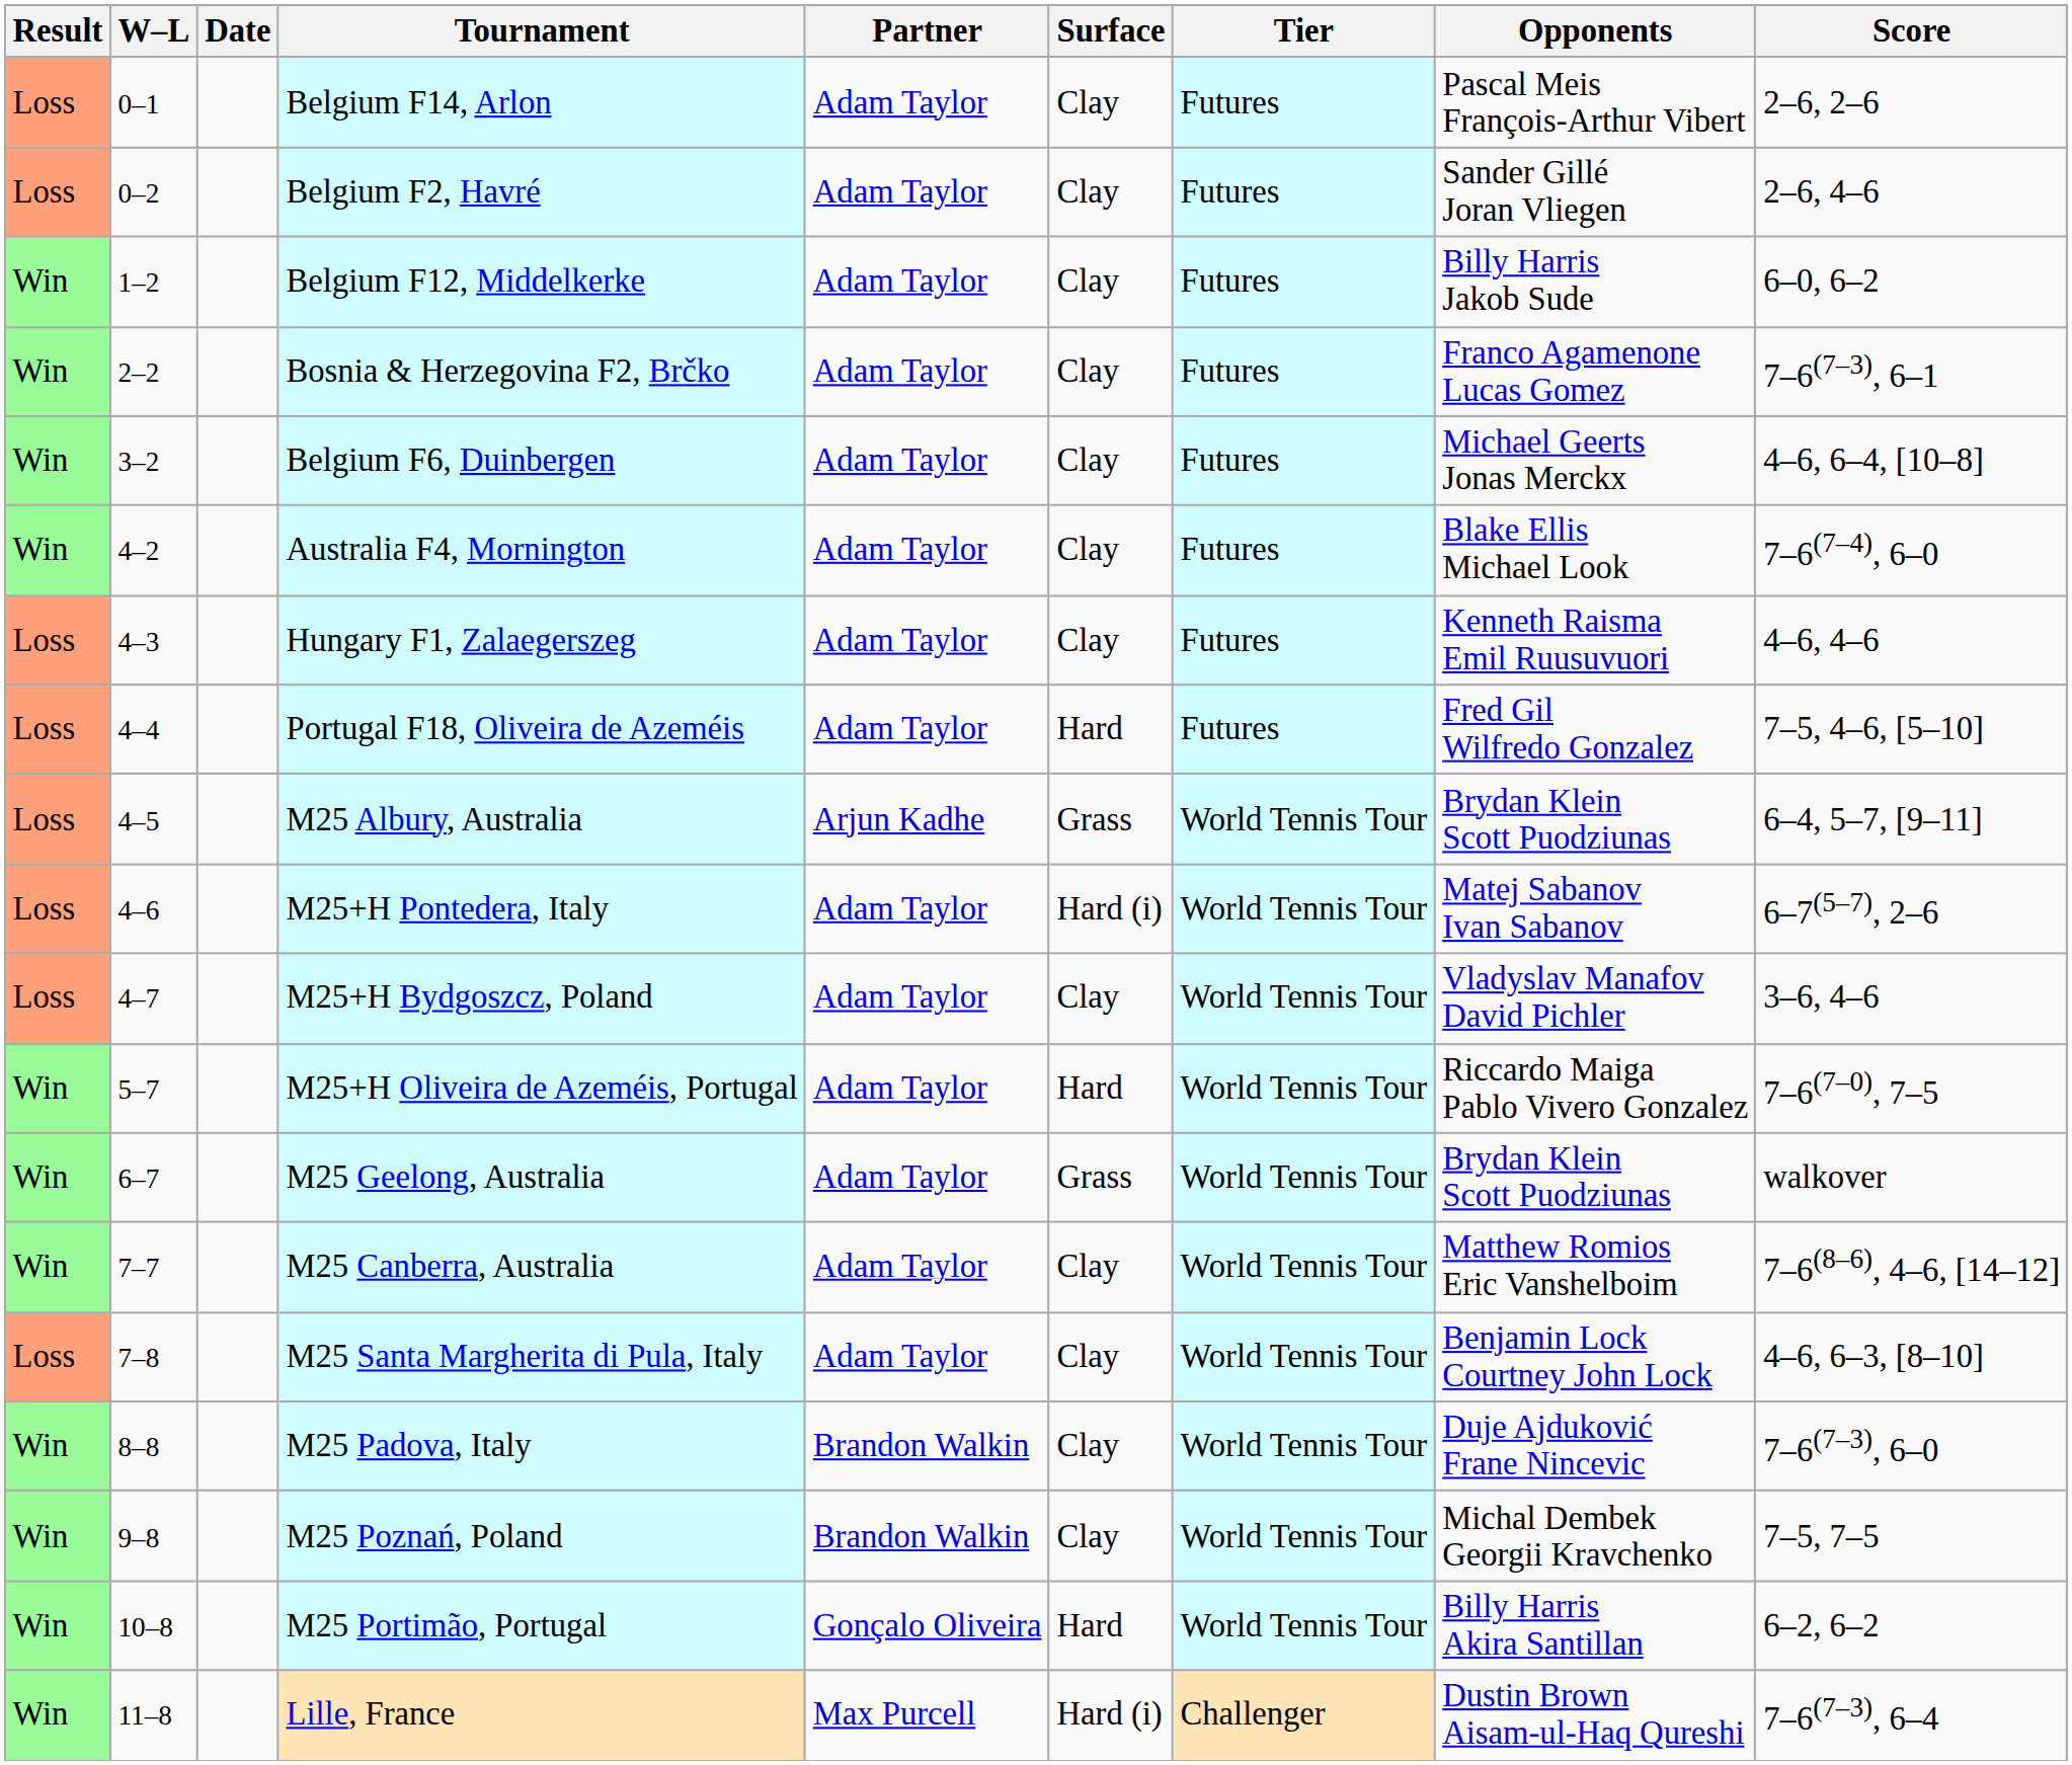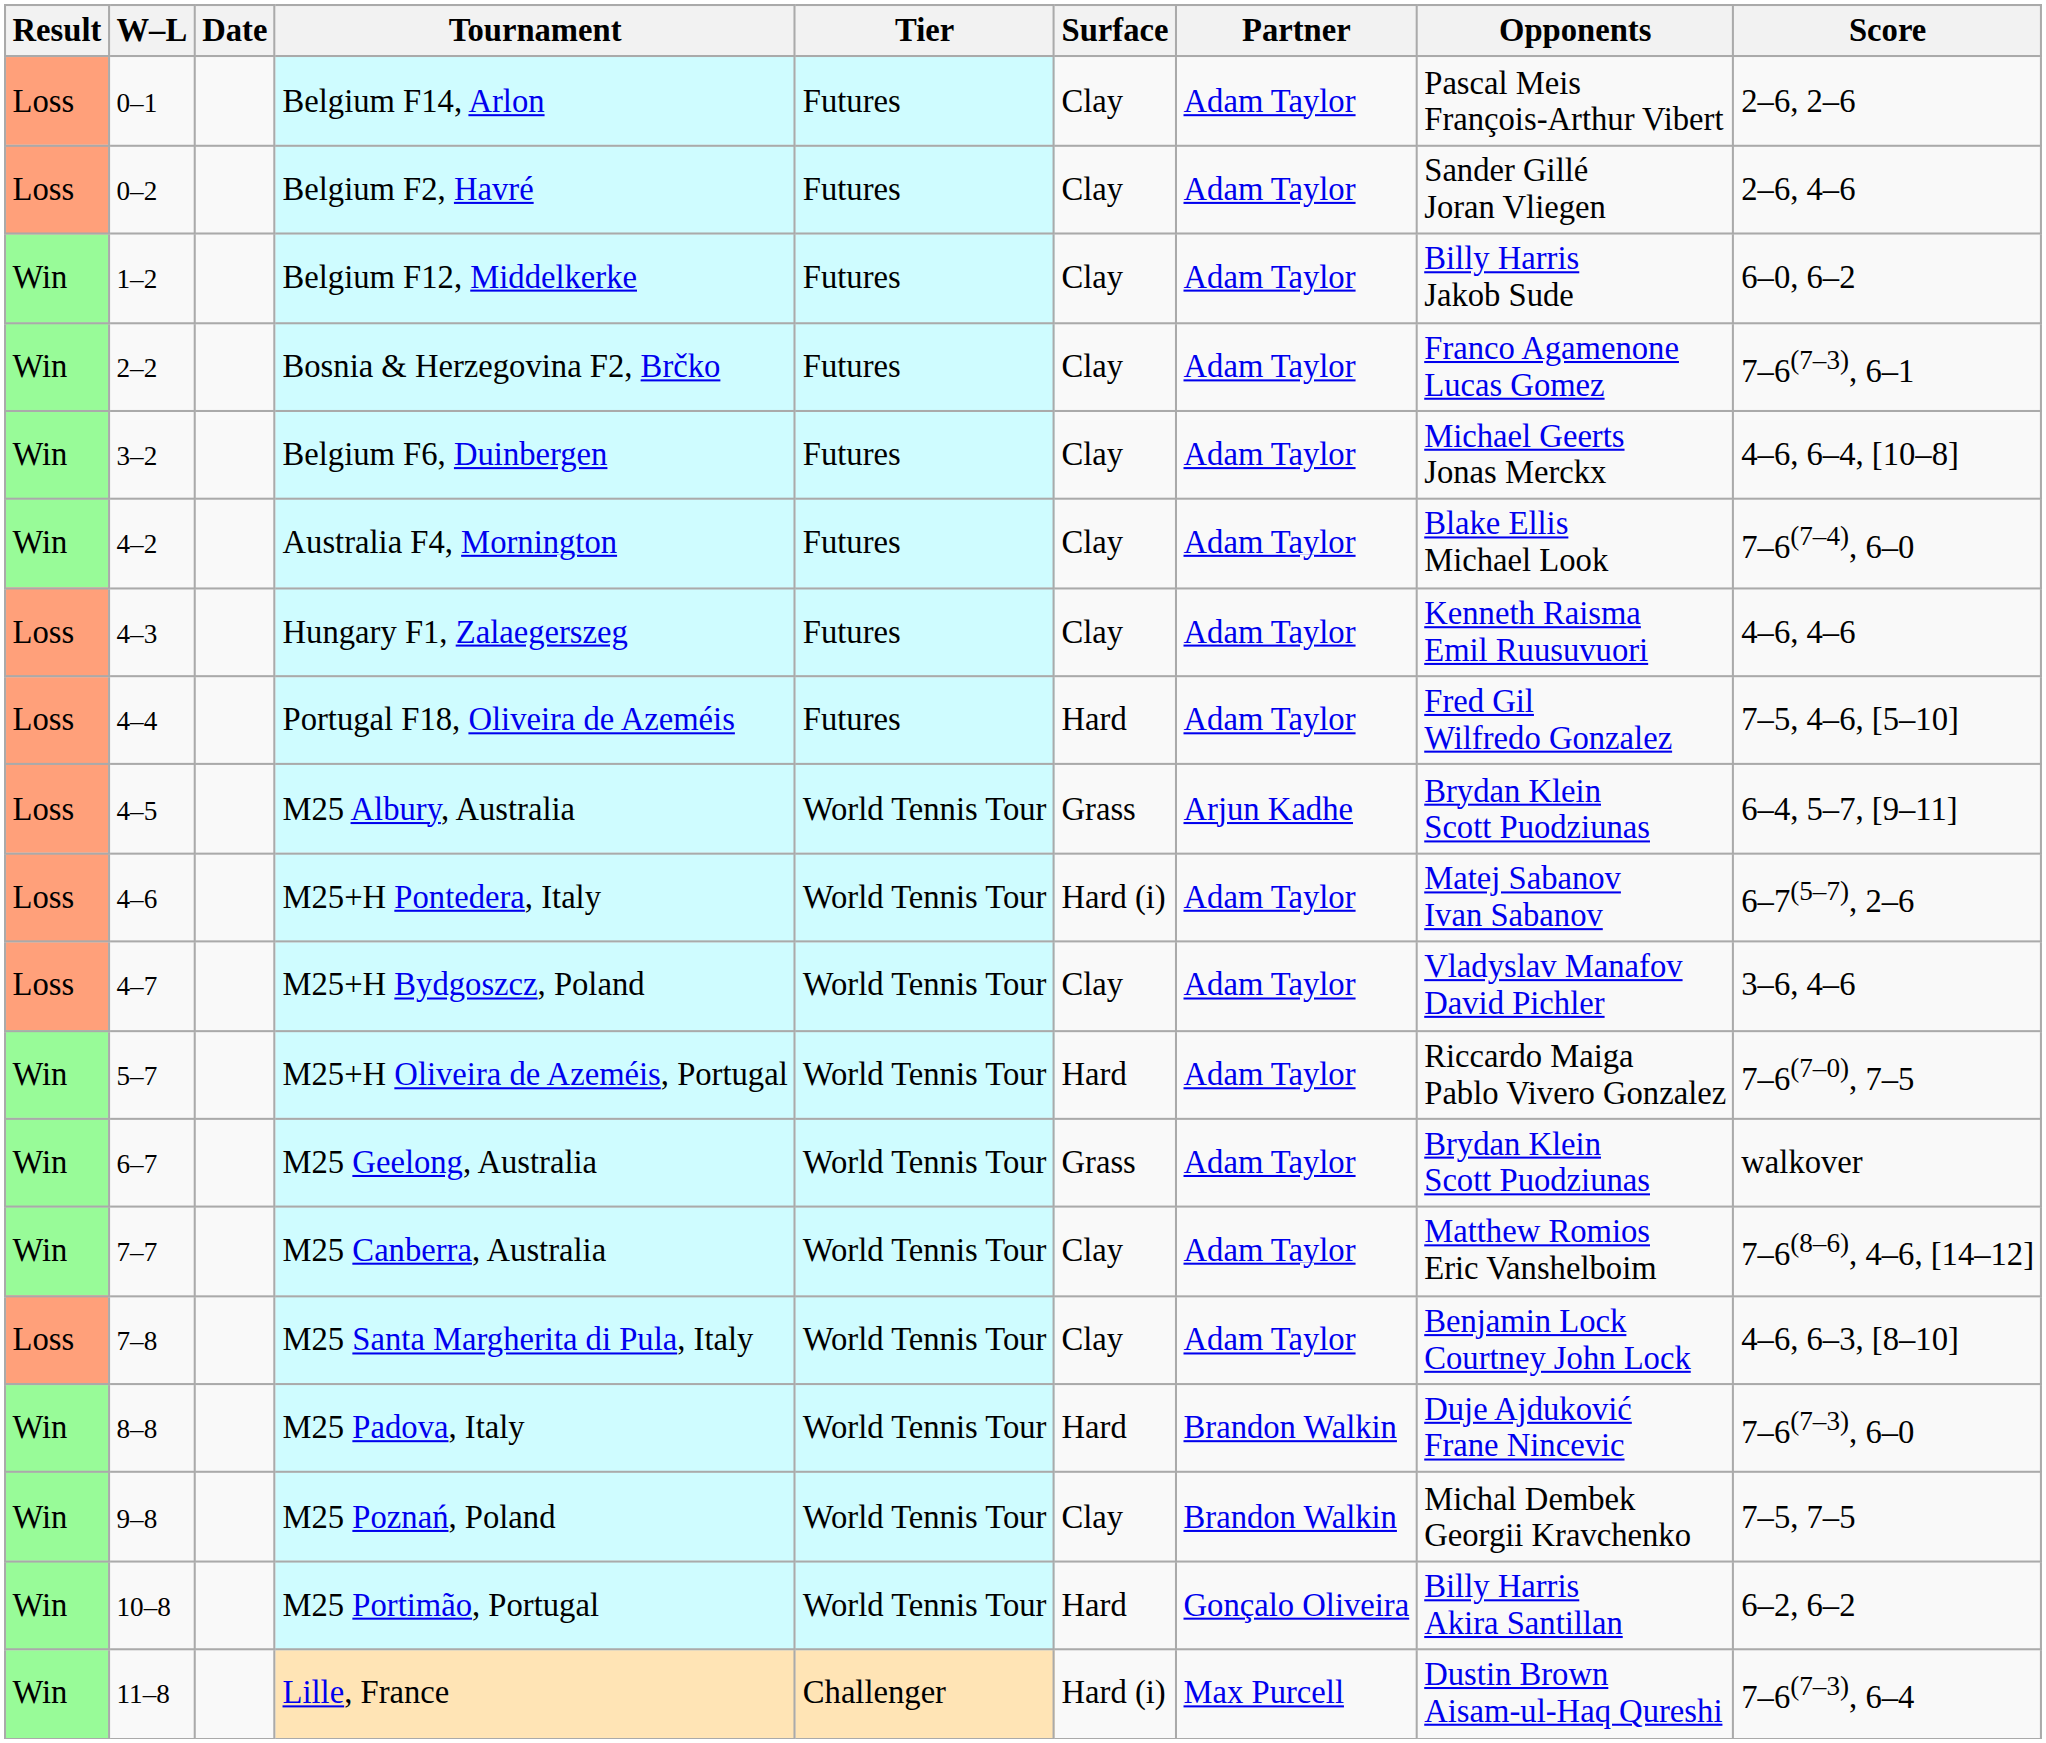columns swapped: Tier <-> Partner
M25 Padova, Italy | Surface: Clay -> Hard
